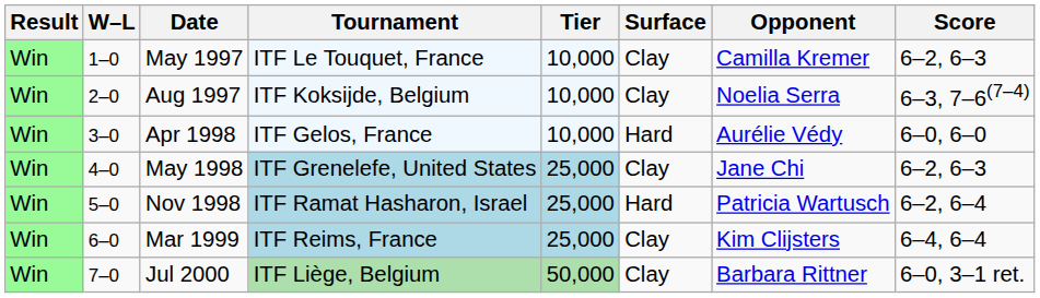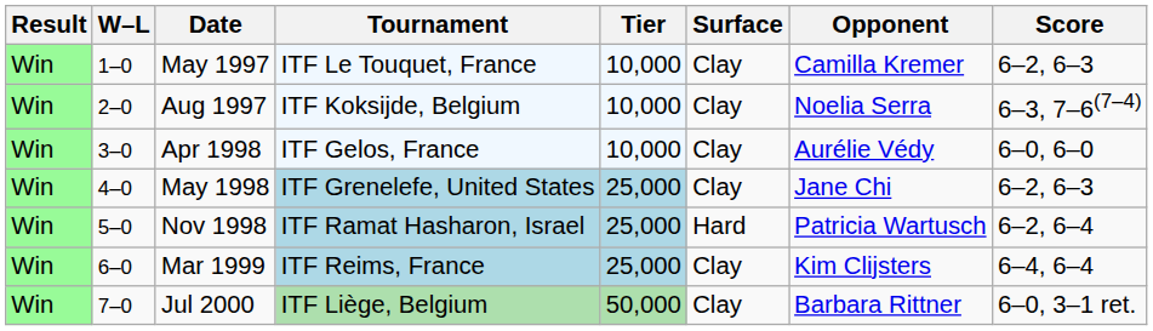Apr 1998 | Surface: Hard -> Clay
